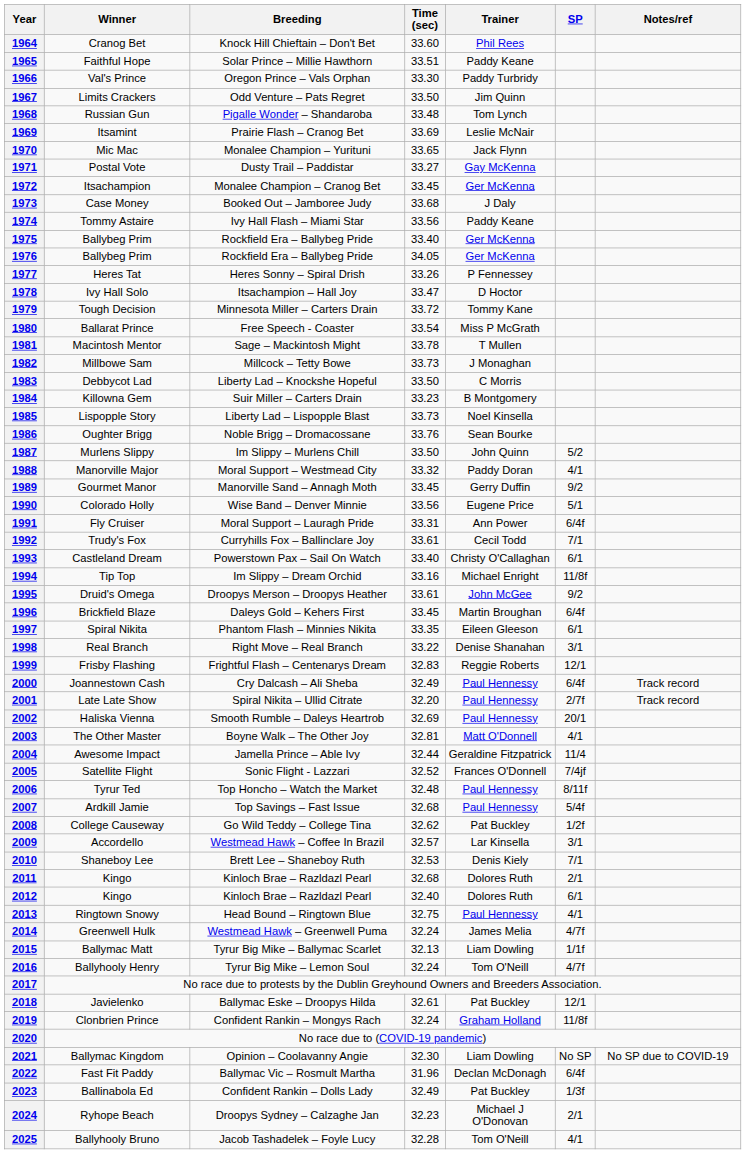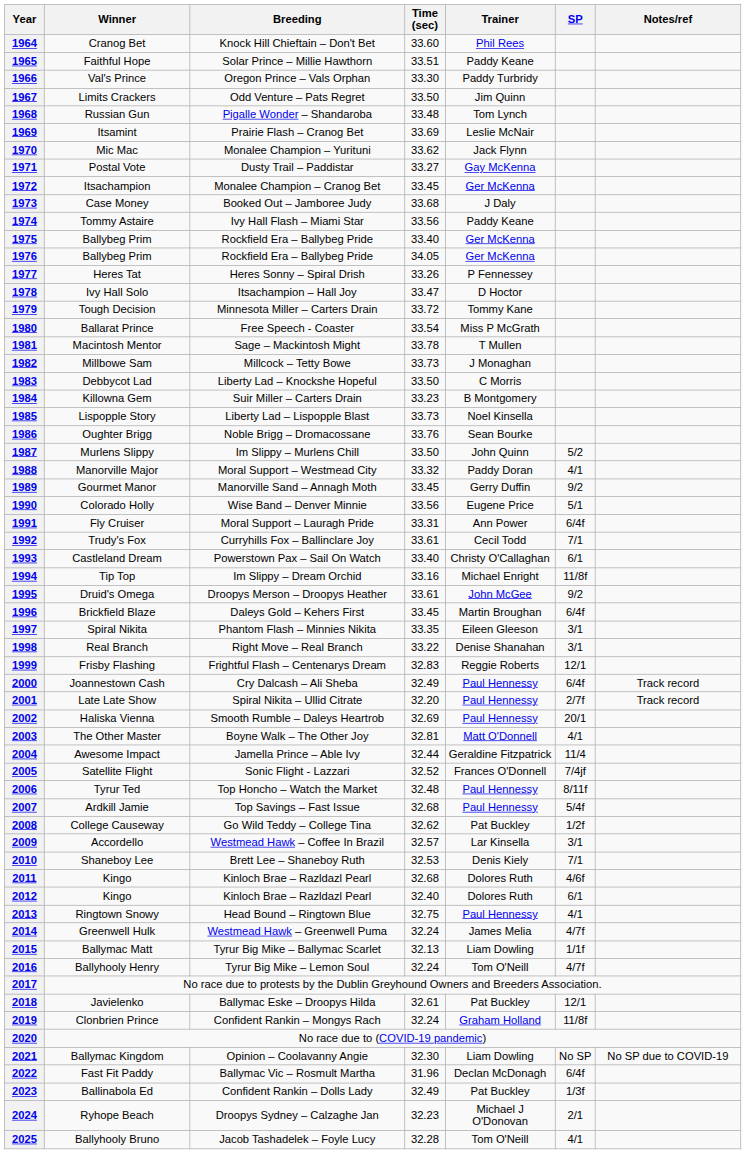1970 | Time (sec): 33.65 -> 33.62
1997 | SP: 6/1 -> 3/1
2011 | SP: 2/1 -> 4/6f
